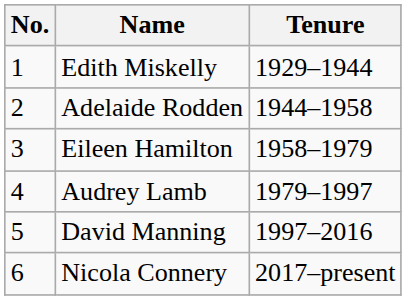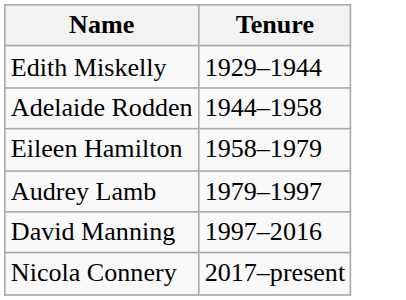- column: No. | 1 | 2 | 3 | 4 | 5 | 6
